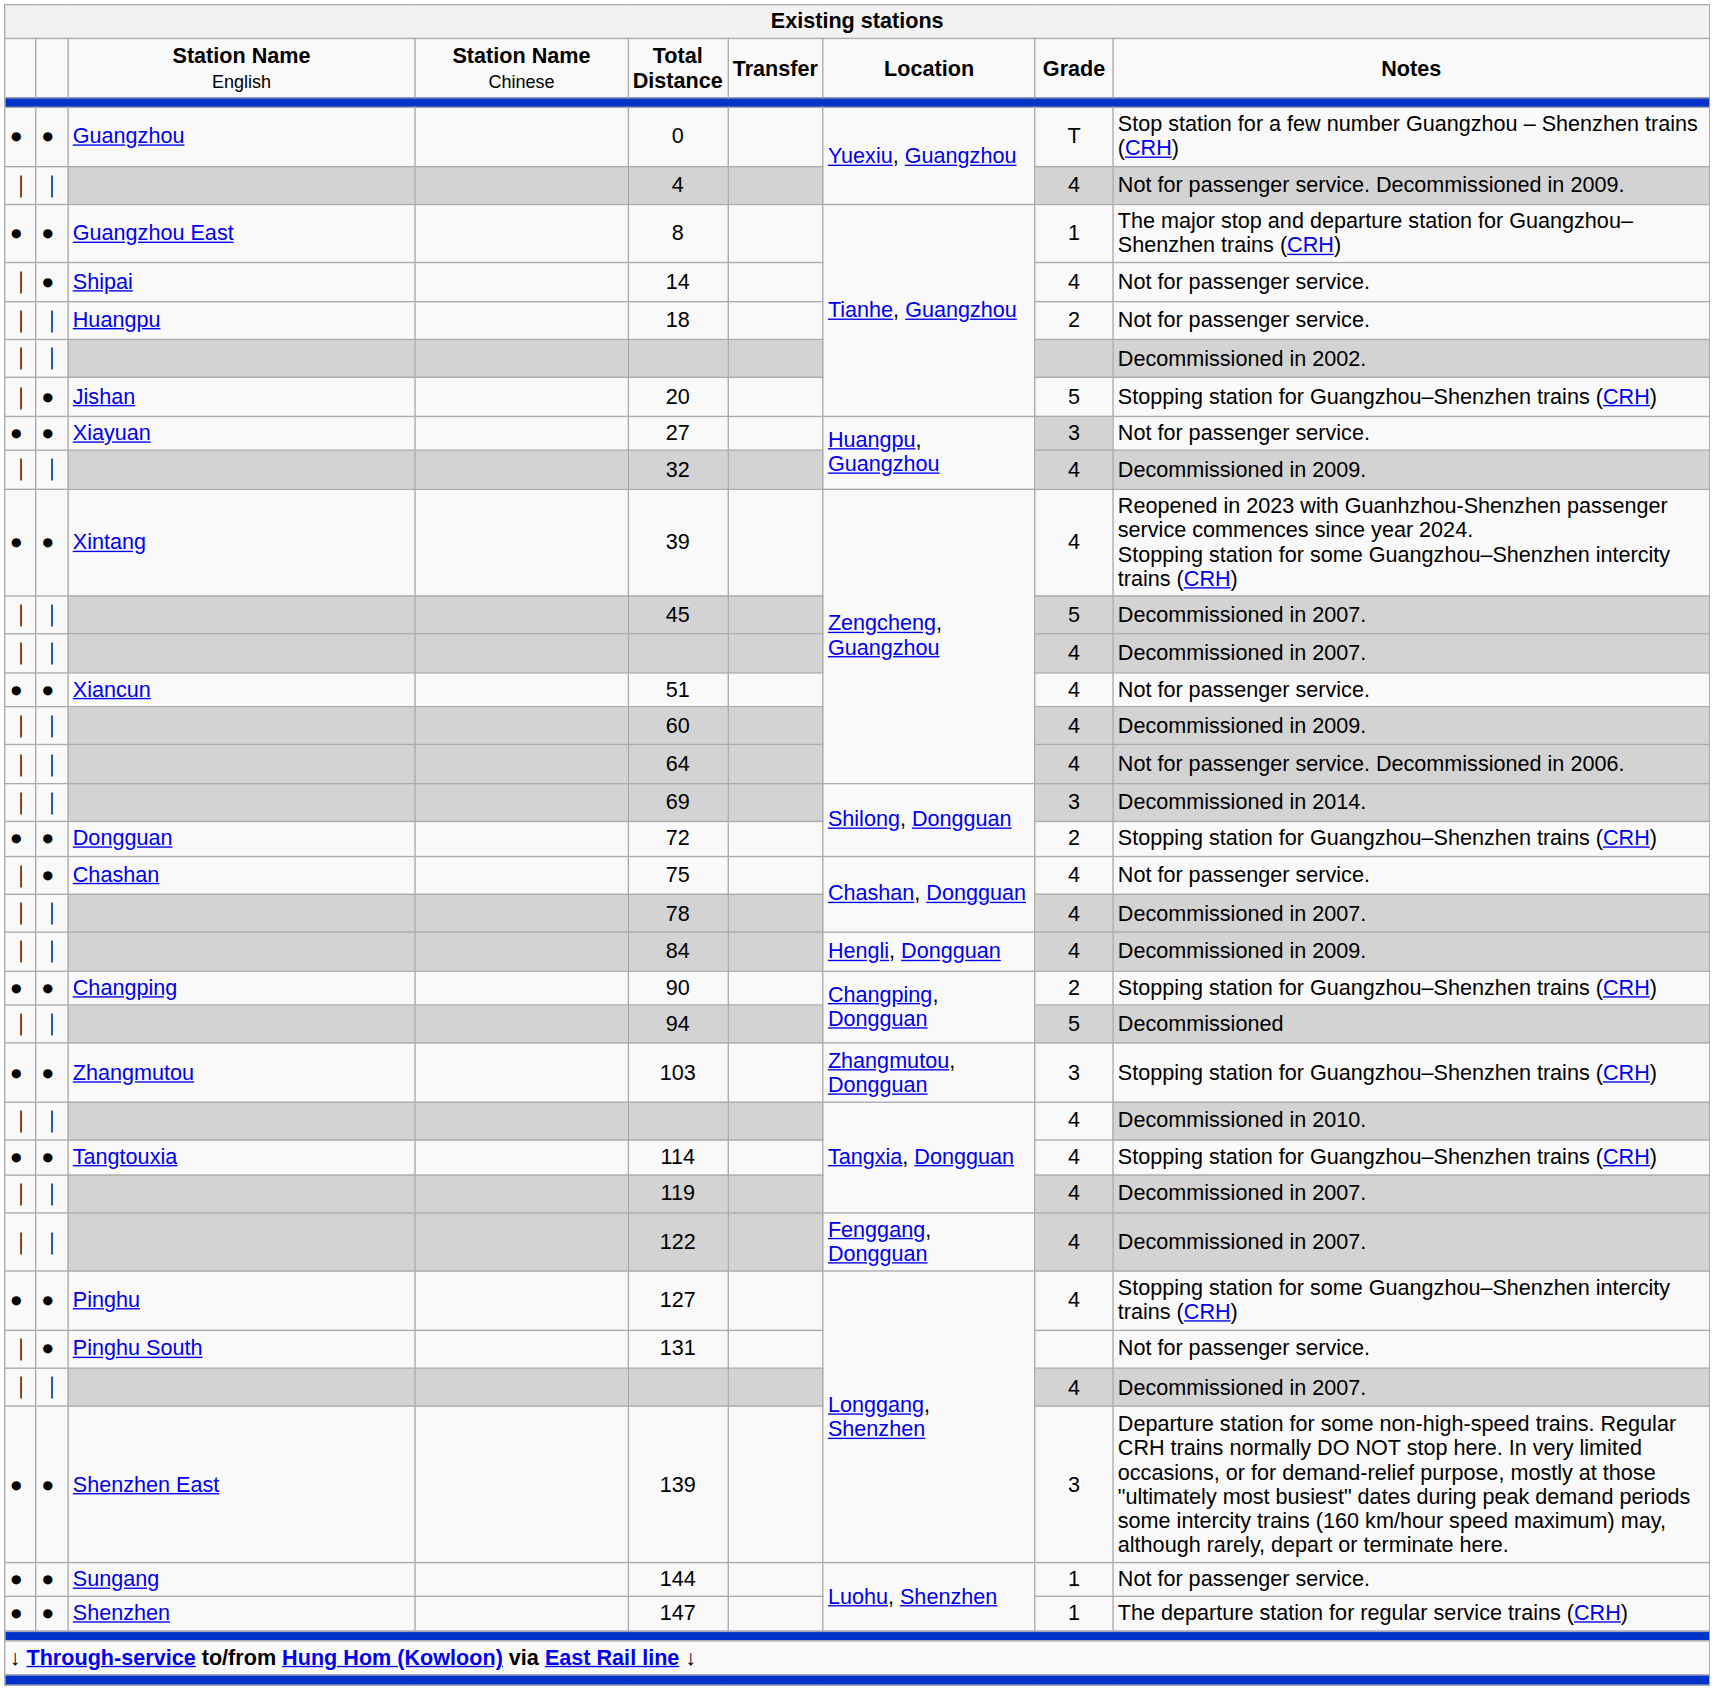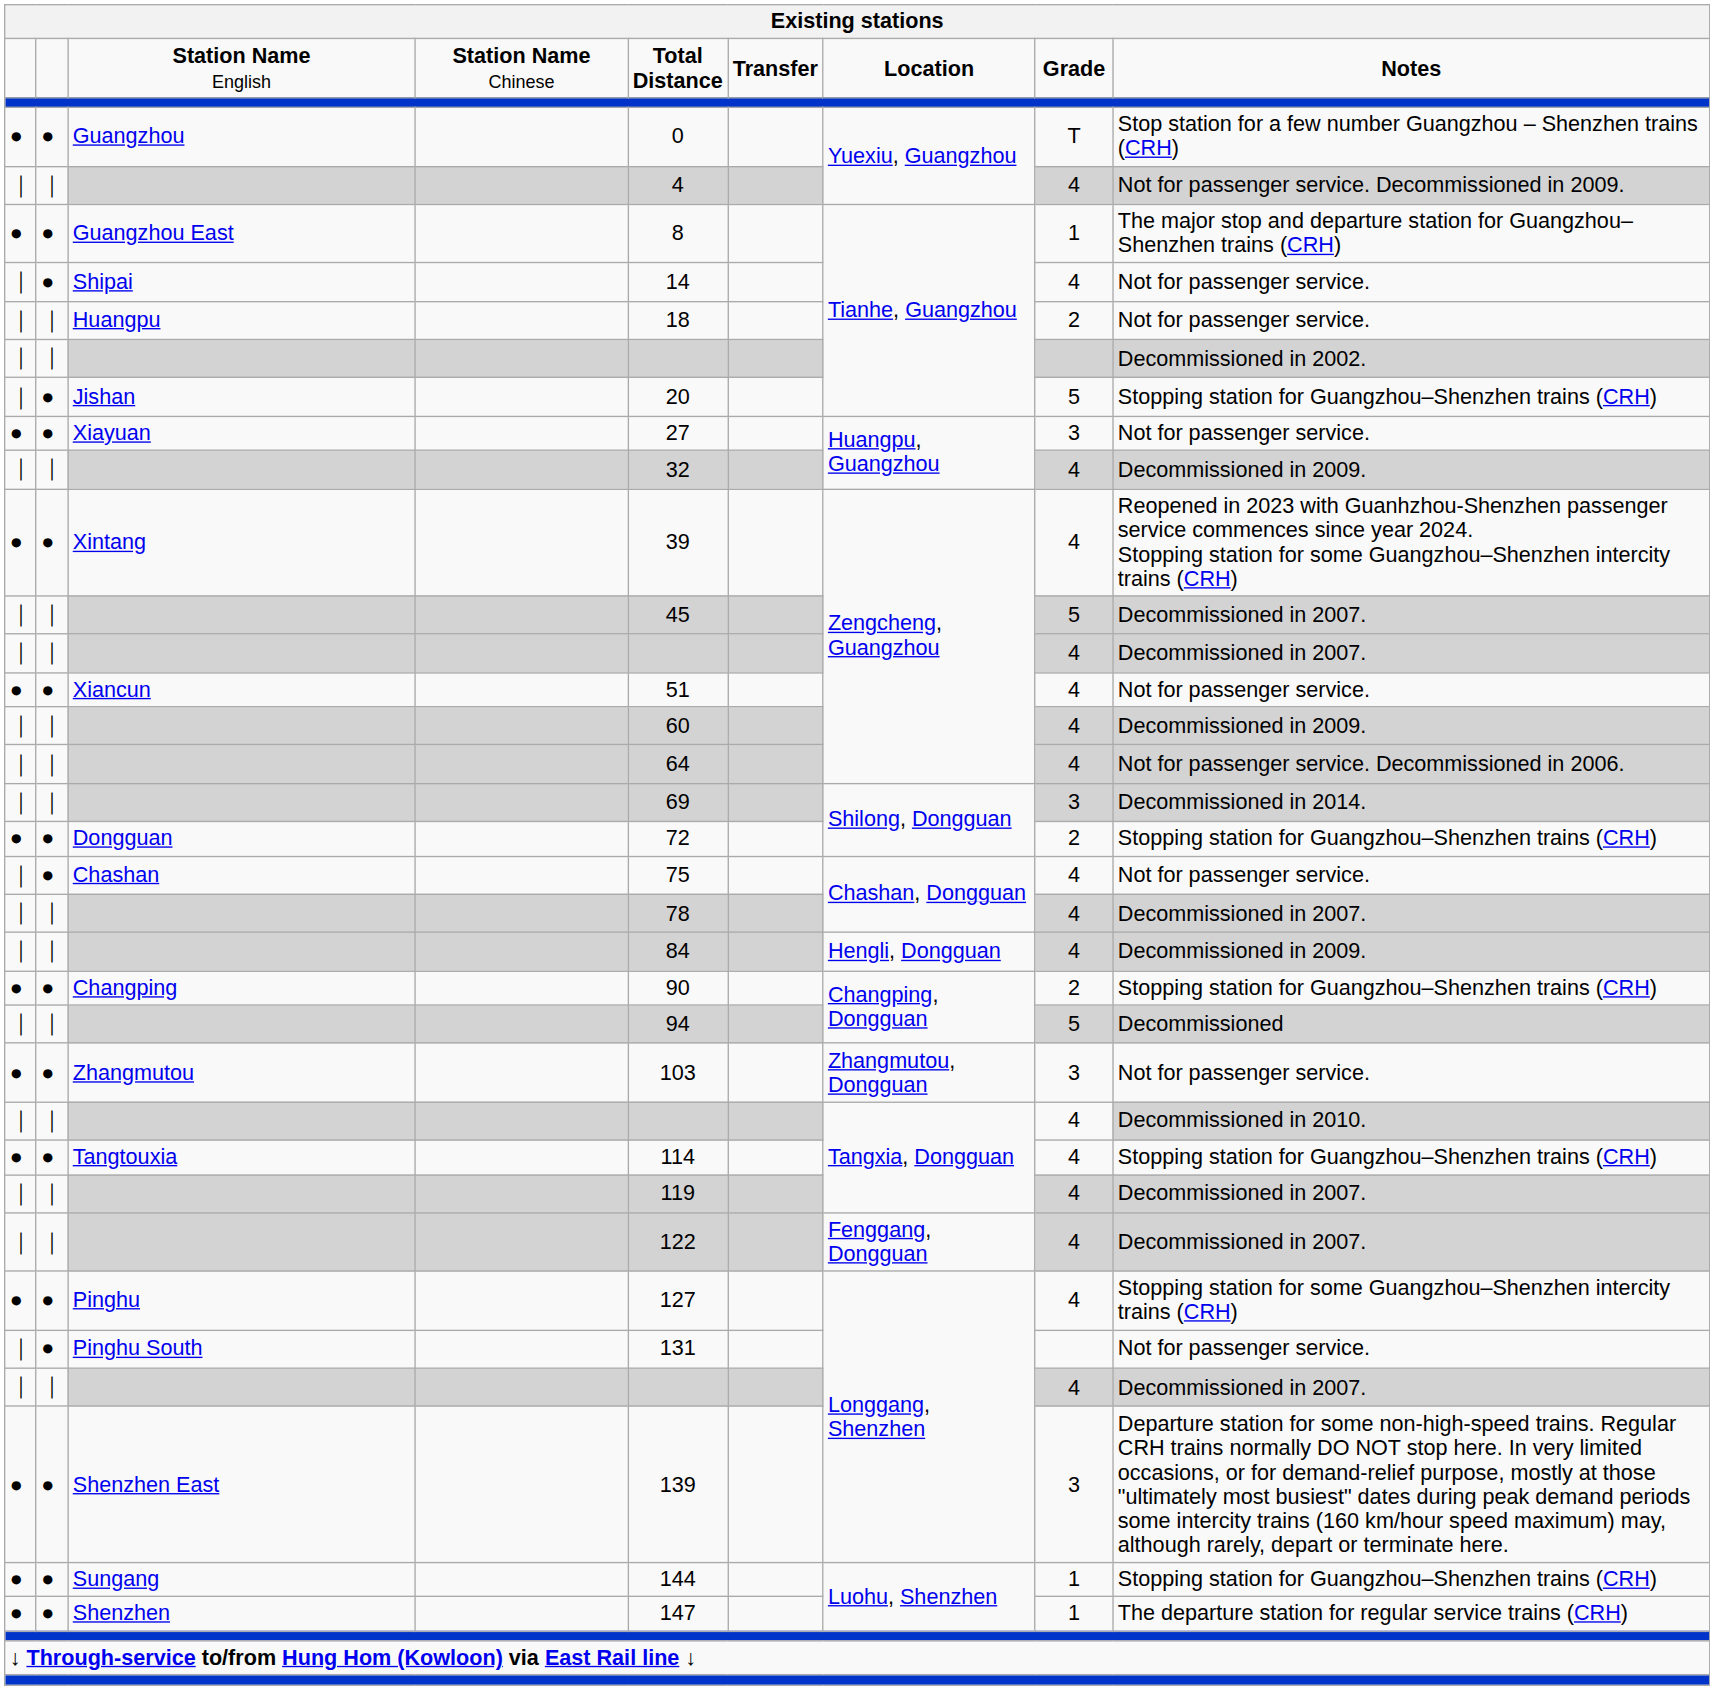Xiayuan | column 8: lightgrey background -> no background
Zhangmutou | column 9: Stopping station for Guangzhou–Shenzhen trains (CRH) -> Not for passenger service.
Sungang | column 9: Not for passenger service. -> Stopping station for Guangzhou–Shenzhen trains (CRH)
